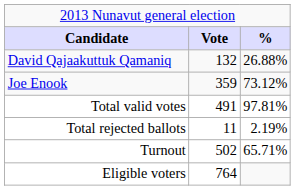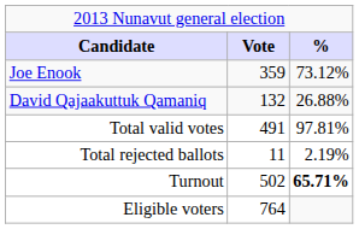rows swapped: Joe Enook <-> David Qajaakuttuk Qamaniq
Turnout | column 3: normal -> bold
